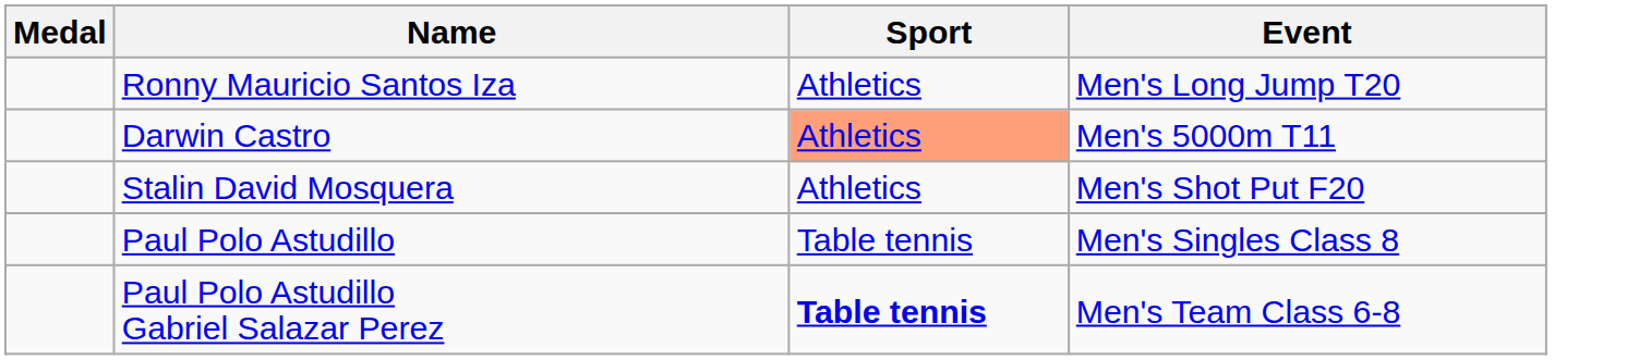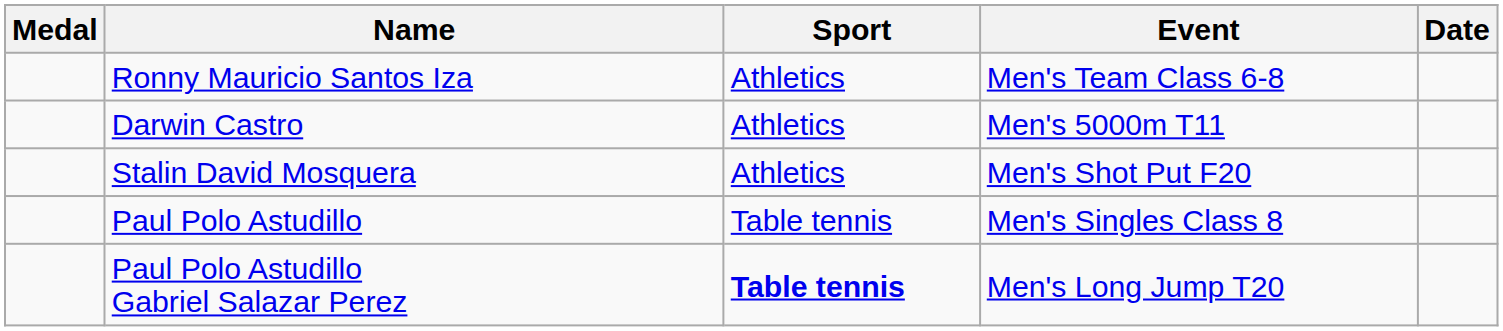+ column: Date
Ronny Mauricio Santos Iza | Event: Men's Long Jump T20 -> Men's Team Class 6-8
Darwin Castro | Sport: lightsalmon background -> no background
Paul Polo Astudillo Gabriel Salazar Perez | Event: Men's Team Class 6-8 -> Men's Long Jump T20
